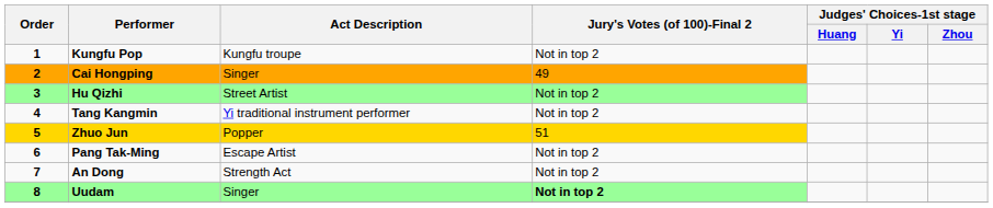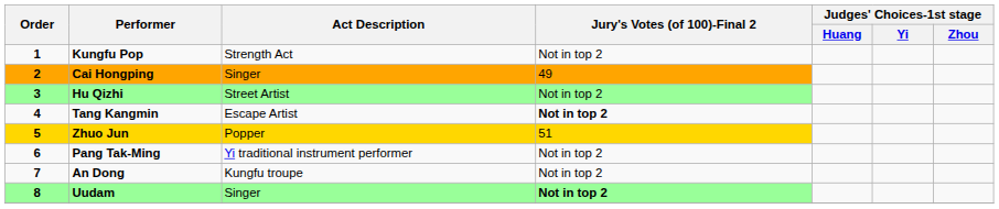Kungfu Pop | Act Description: Kungfu troupe -> Strength Act
Tang Kangmin | Act Description: Yi traditional instrument performer -> Escape Artist
Tang Kangmin | Jury's Votes (of 100)-Final 2: normal -> bold
Pang Tak-Ming | Act Description: Escape Artist -> Yi traditional instrument performer
An Dong | Act Description: Strength Act -> Kungfu troupe
